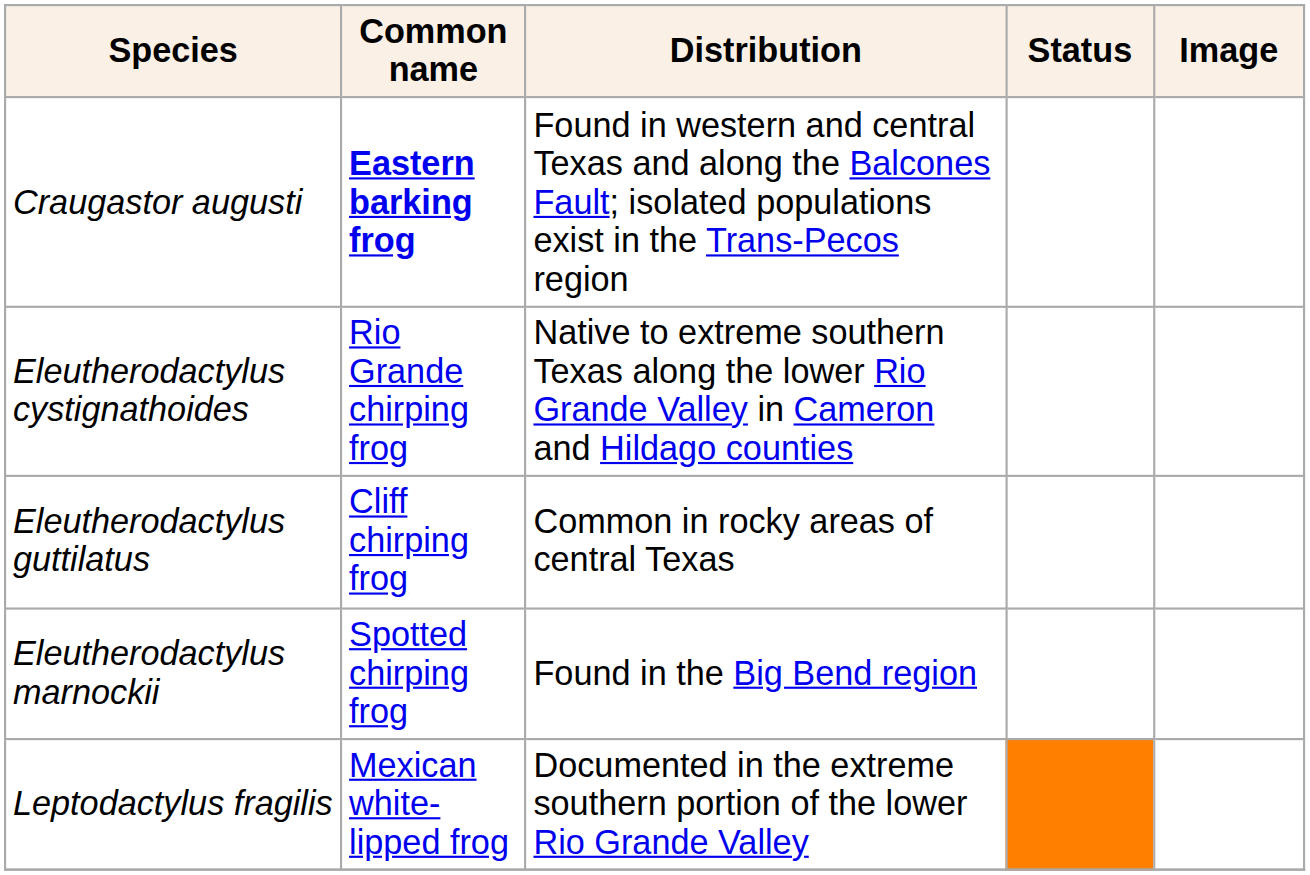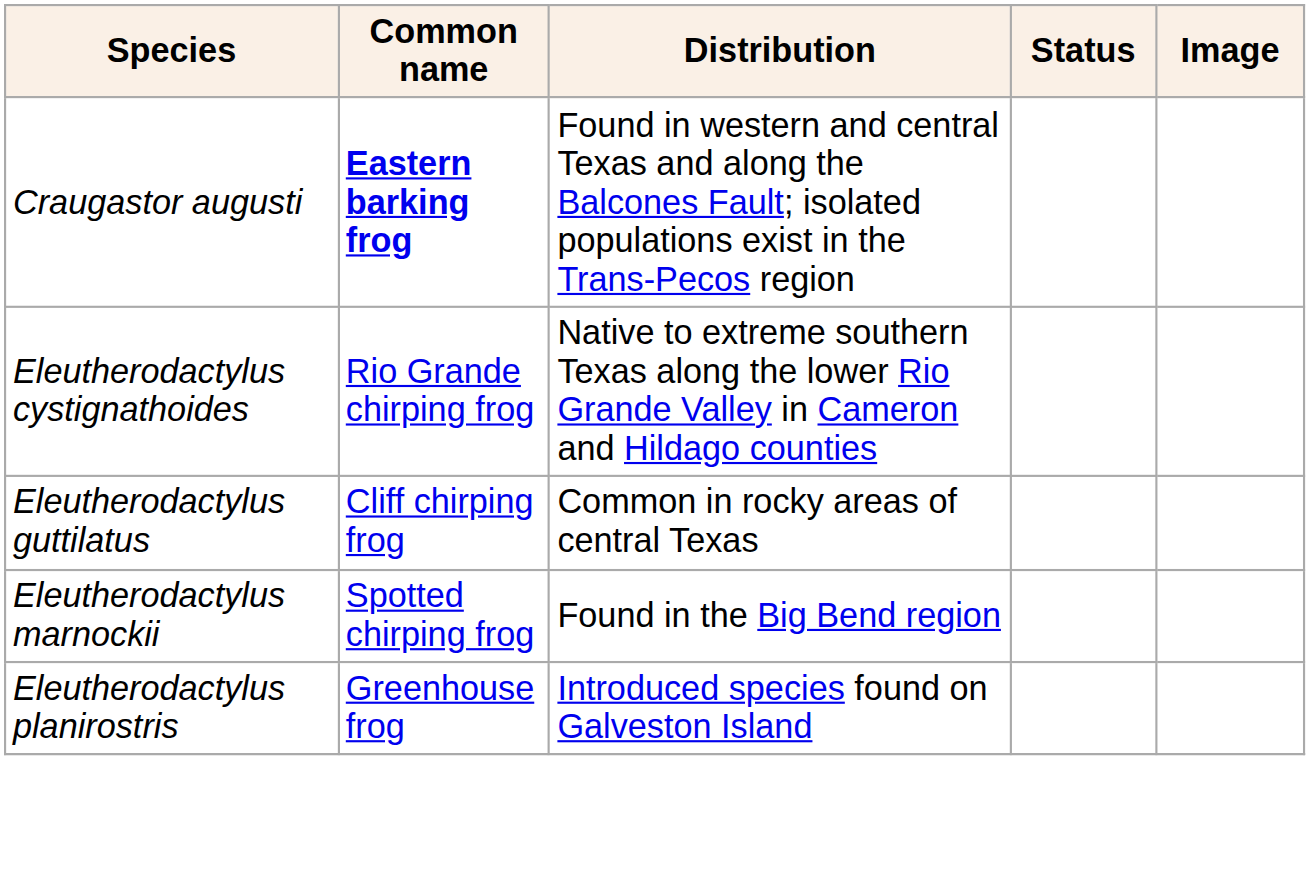+ row: Eleutherodactylus planirostris | Greenhouse frog | Introduced species found on Galveston Island
- row: Leptodactylus fragilis | Mexican white-lipped frog | Documented in the extreme southern portion of the lower Rio Grande Valley
